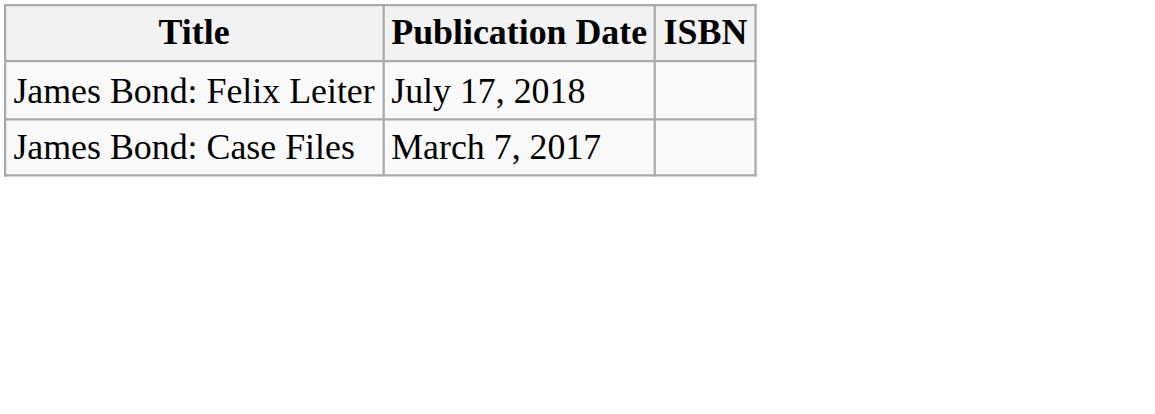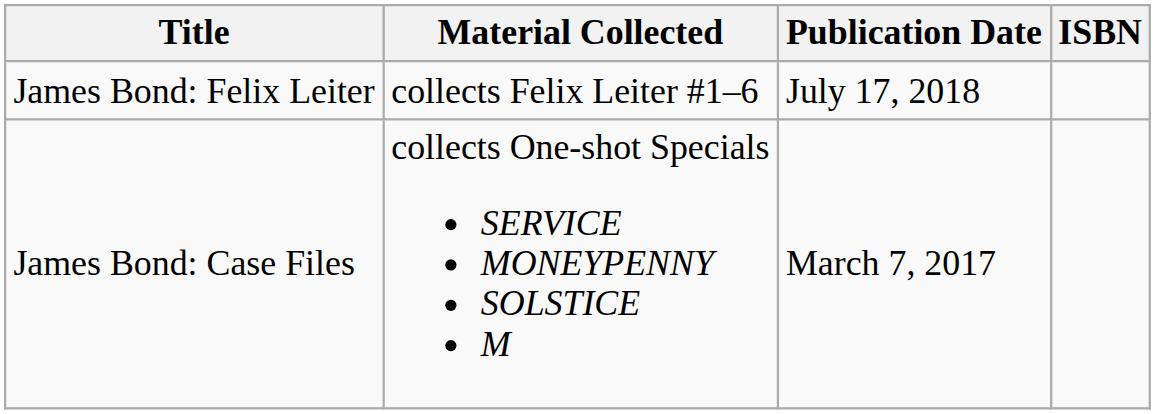+ column: Material Collected | collects Felix Leiter #1–6 | collects One-shot Specials SERVICE MONEYPENNY SOLSTICE M
